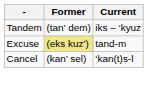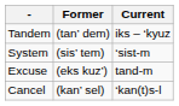+ row: System | (sis’ tem) | ‘sist-m
Excuse | Former: khaki background -> no background
